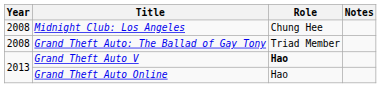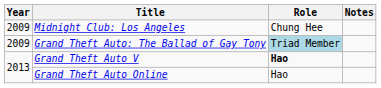Midnight Club: Los Angeles | Year: 2008 -> 2009
Grand Theft Auto: The Ballad of Gay Tony | Year: 2008 -> 2009
Grand Theft Auto: The Ballad of Gay Tony | Role: no background -> lightblue background
